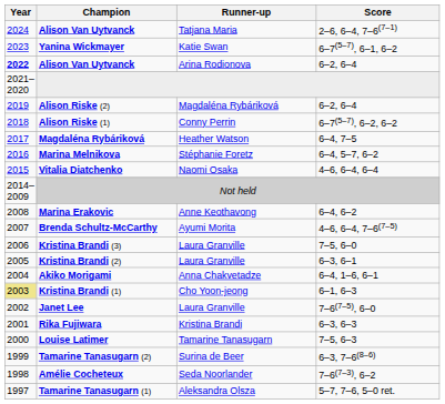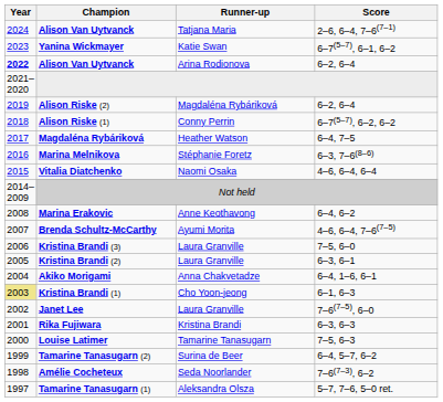Marina Melnikova | Score: 6–4, 5–7, 6–2 -> 6–3, 7–6(8–6)
Tamarine Tanasugarn (2) | Score: 6–3, 7–6(8–6) -> 6–4, 5–7, 6–2
